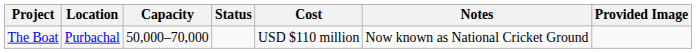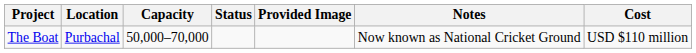columns swapped: Cost <-> Provided Image
